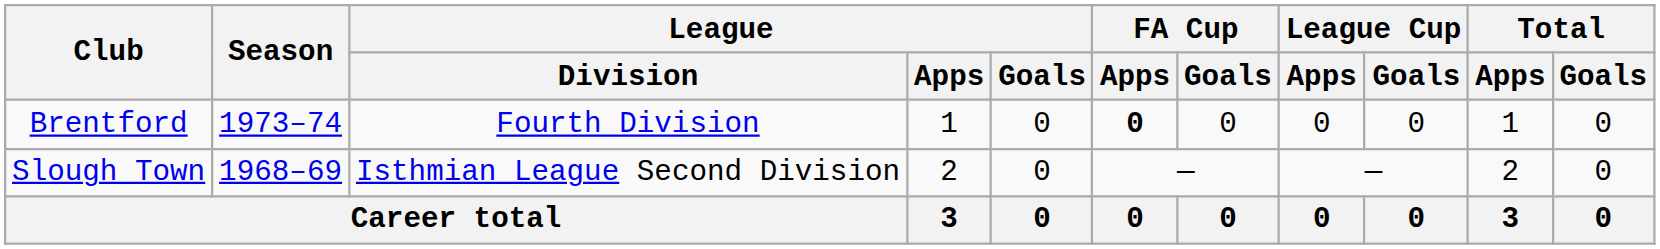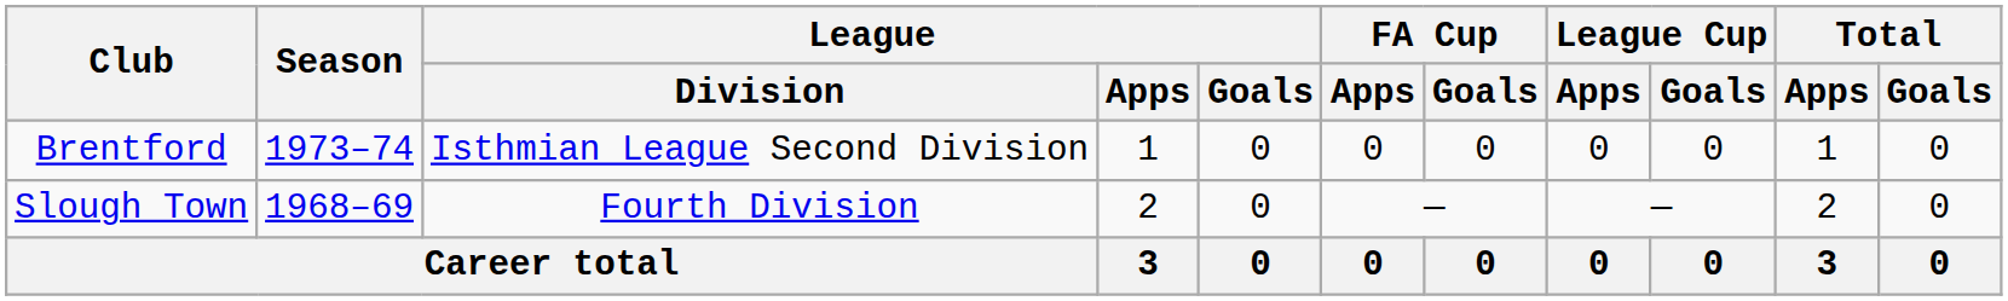Brentford | League / Division: Fourth Division -> Isthmian League Second Division
Brentford | FA Cup / Apps: bold -> normal
Slough Town | League / Division: Isthmian League Second Division -> Fourth Division
